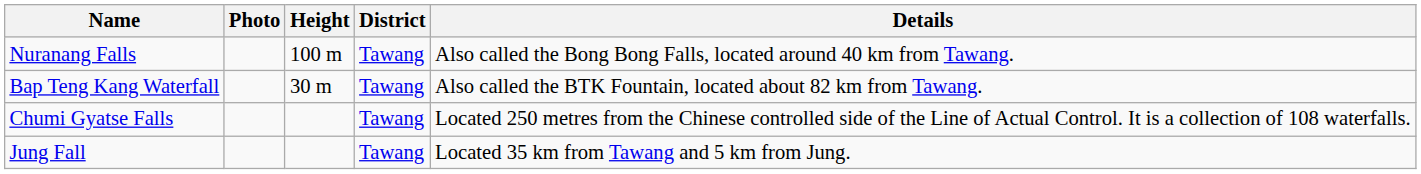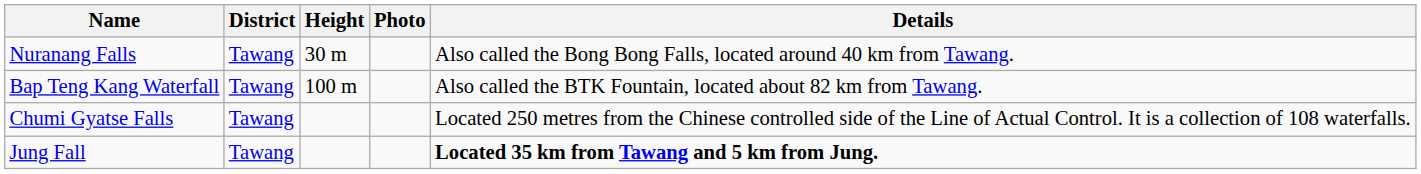columns swapped: District <-> Photo
Nuranang Falls | Height: 100 m -> 30 m
Bap Teng Kang Waterfall | Height: 30 m -> 100 m
Jung Fall | Details: normal -> bold
